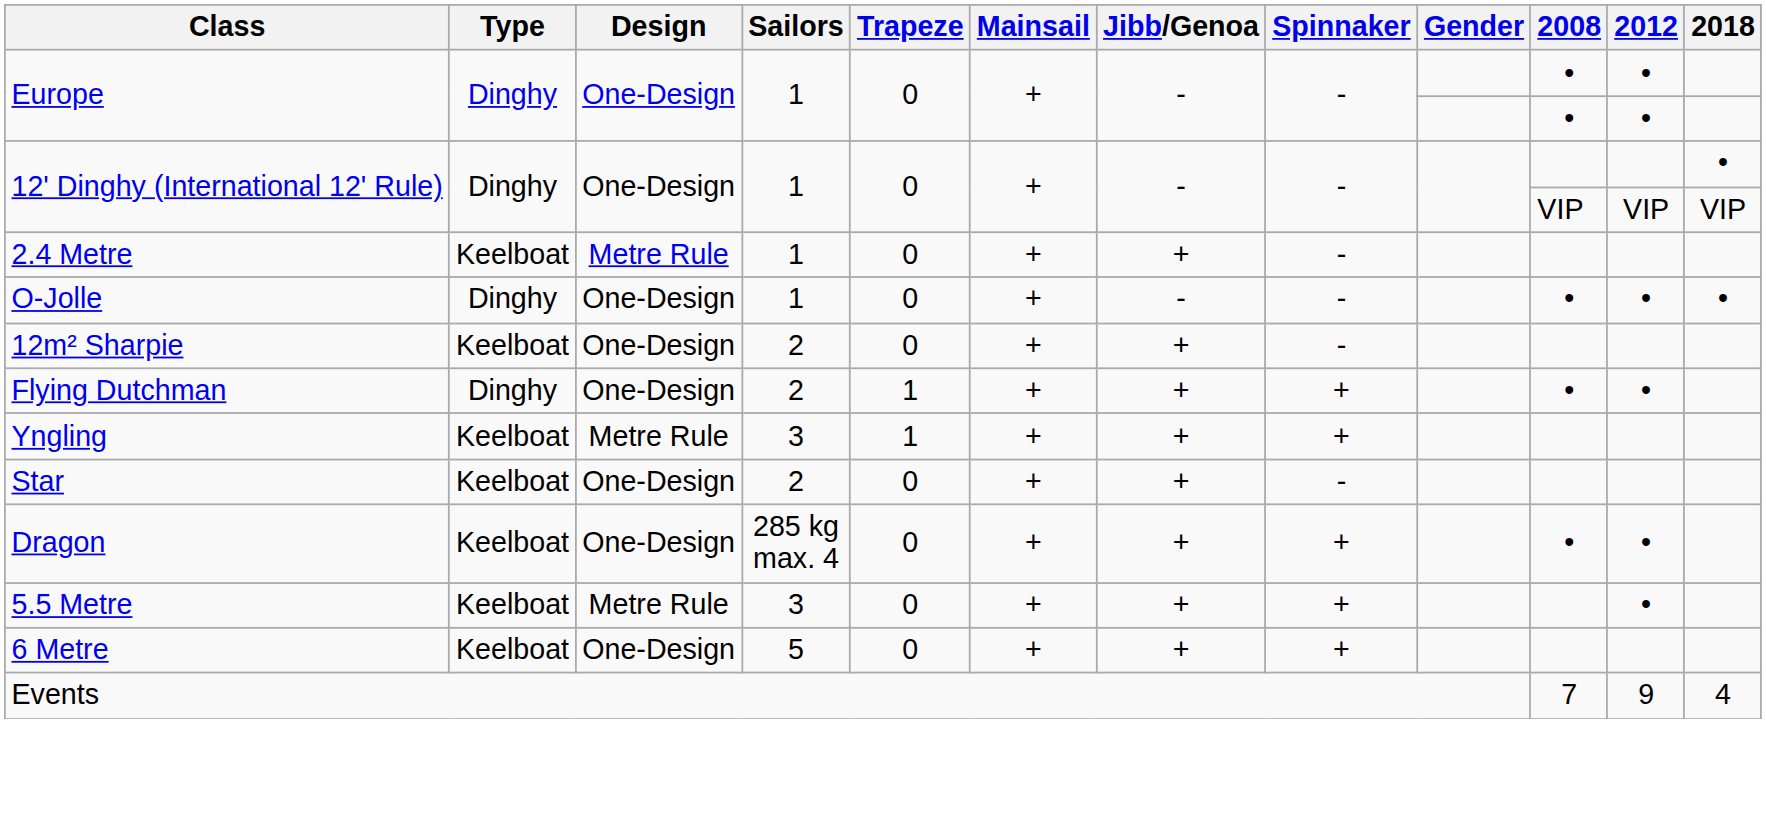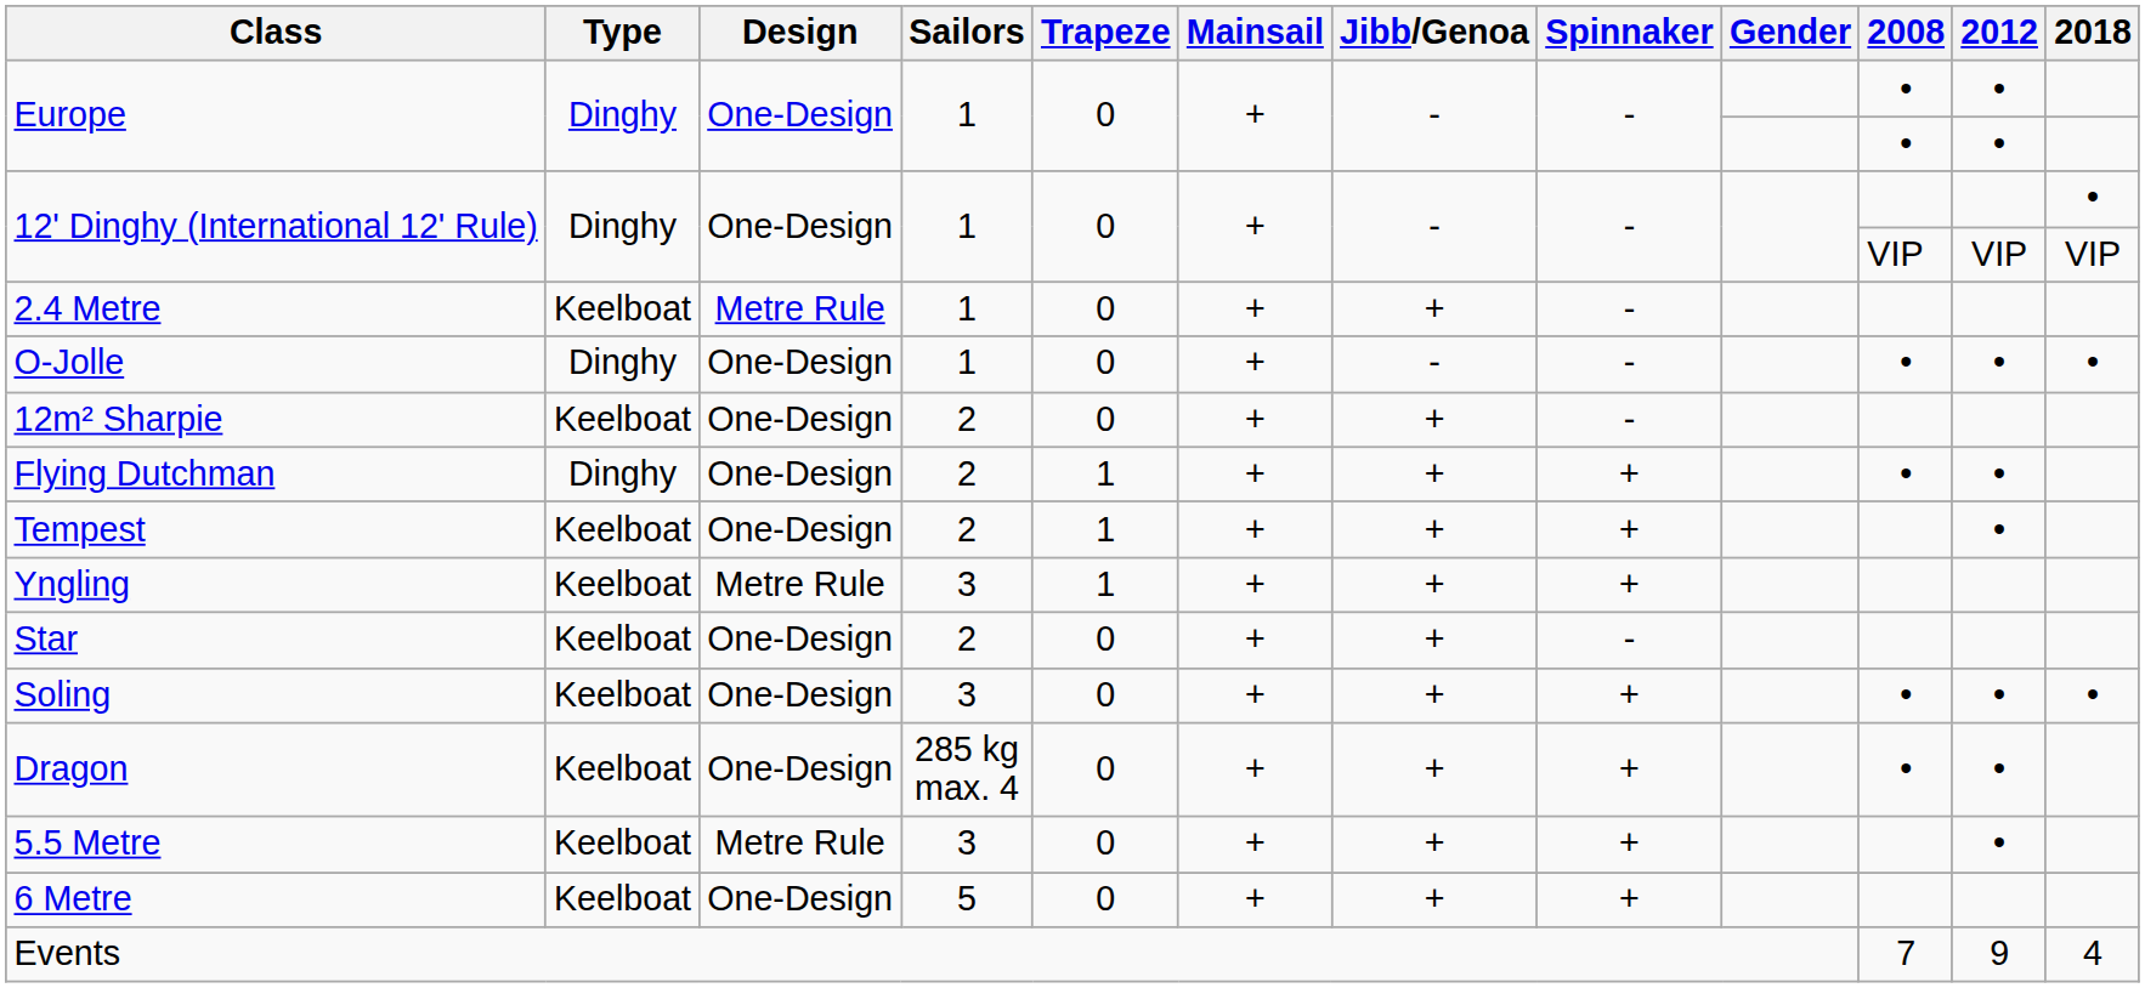+ row: Tempest | Keelboat | One-Design | 2 | 1 | + | + | + | •
+ row: Soling | Keelboat | One-Design | 3 | 0 | + | + | + | • | • | •
